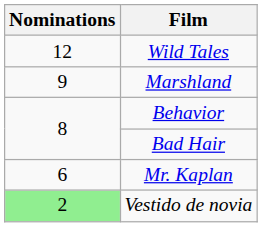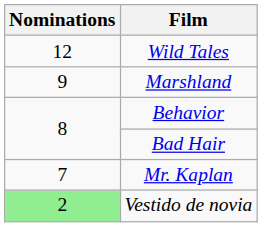Mr. Kaplan | Nominations: 6 -> 7
